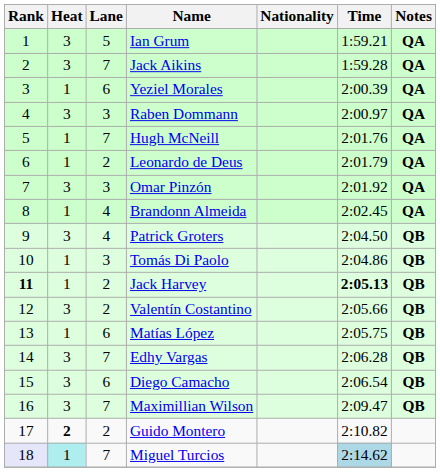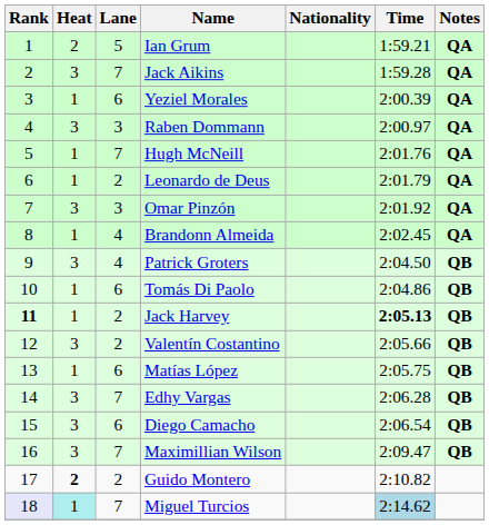Ian Grum | Heat: 3 -> 2
Tomás Di Paolo | Lane: 3 -> 6
